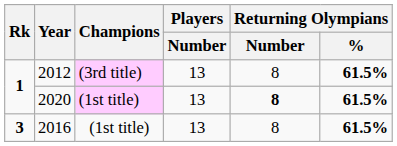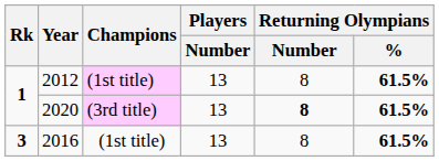2012 | Champions: (3rd title) -> (1st title)
2020 | Champions: (1st title) -> (3rd title)
